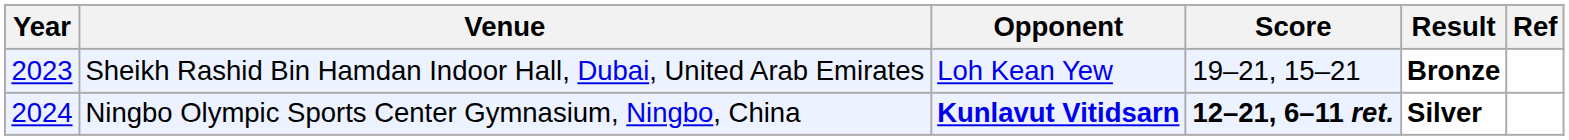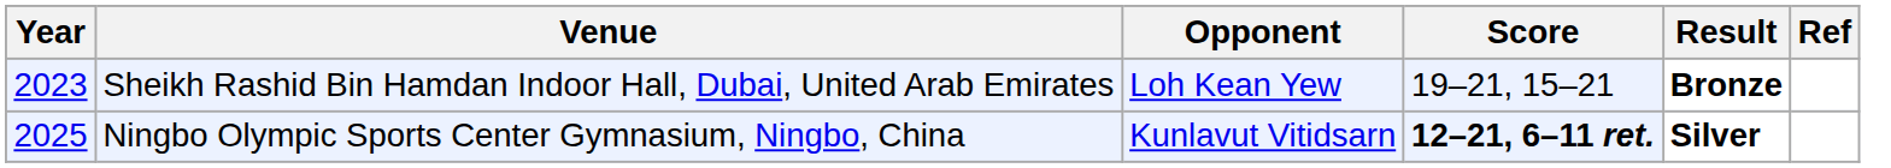Ningbo Olympic Sports Center Gymnasium, Ningbo, China | Year: 2024 -> 2025
Ningbo Olympic Sports Center Gymnasium, Ningbo, China | Opponent: bold -> normal
